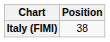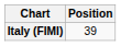Italy (FIMI) | Position: 38 -> 39
